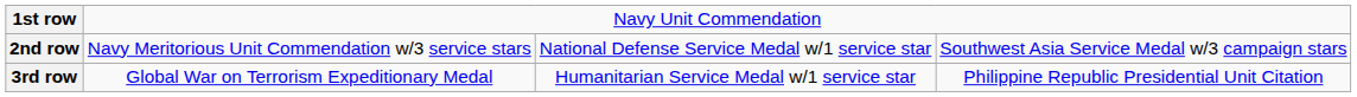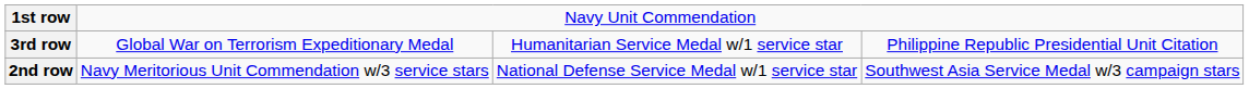rows swapped: 2nd row <-> 3rd row
